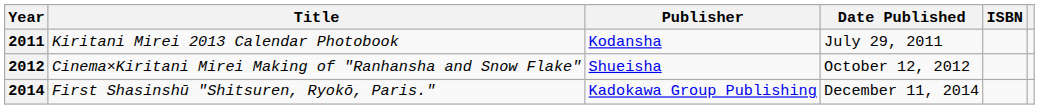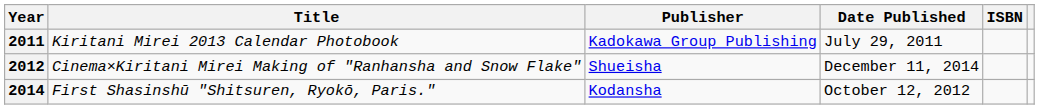2011 | Publisher: Kodansha -> Kadokawa Group Publishing
2012 | Date Published: October 12, 2012 -> December 11, 2014
2014 | Publisher: Kadokawa Group Publishing -> Kodansha
2014 | Date Published: December 11, 2014 -> October 12, 2012
